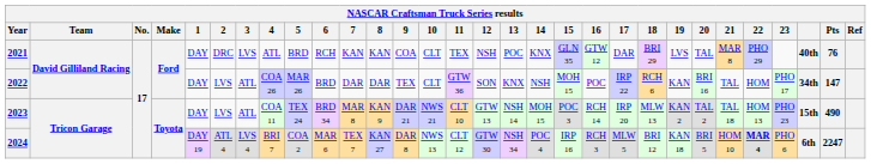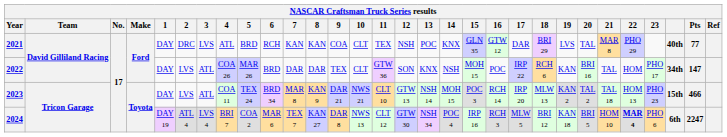2021 | Pts: 76 -> 77
2023 | Pts: 490 -> 466
